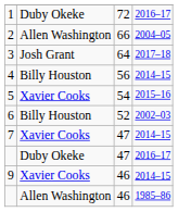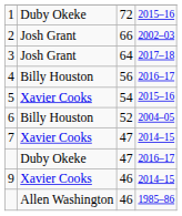1 | column 4: 2016–17 -> 2015–16
2 | column 2: Allen Washington -> Josh Grant
2 | column 4: 2004–05 -> 2002–03
4 | column 4: 2014–15 -> 2016–17
6 | column 4: 2002–03 -> 2004–05
